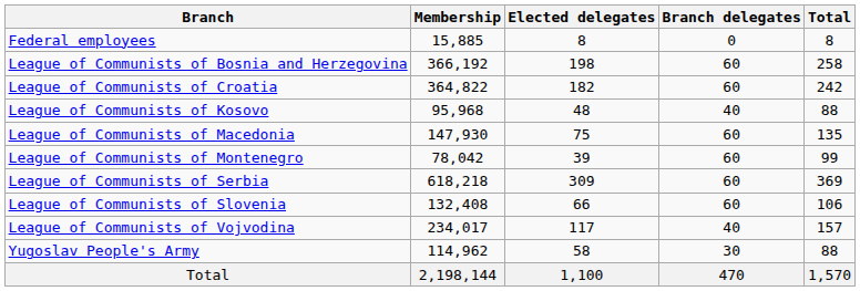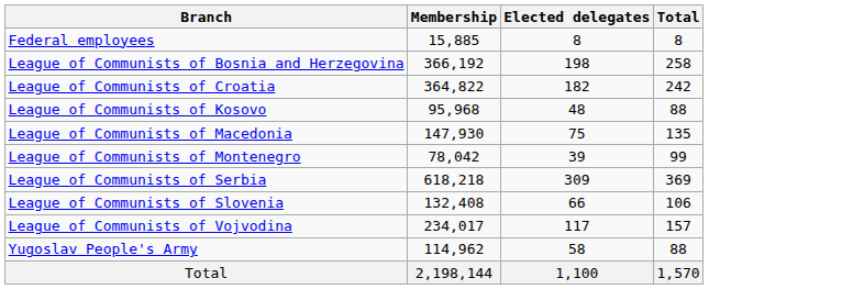- column: Branch delegates | 0 | 60 | 60 | 40 | 60 | 60 | 60 | 60 | 40 | 30 | 470
